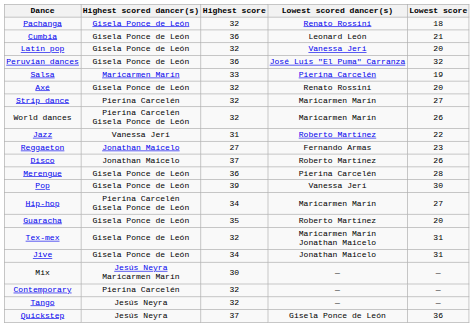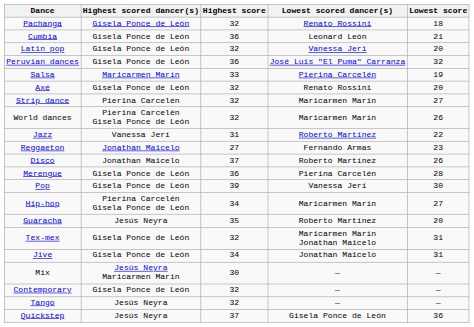Guaracha | Highest scored dancer(s): Gisela Ponce de León -> Jesús Neyra
Contemporary | Highest scored dancer(s): Pierina Carcelén -> Gisela Ponce de León
